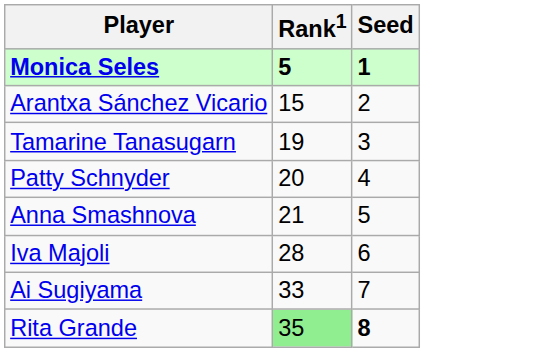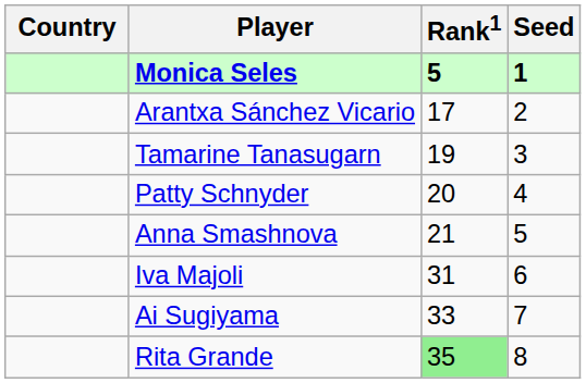+ column: Country
Arantxa Sánchez Vicario | Rank1: 15 -> 17
Iva Majoli | Rank1: 28 -> 31
Rita Grande | Seed: bold -> normal
